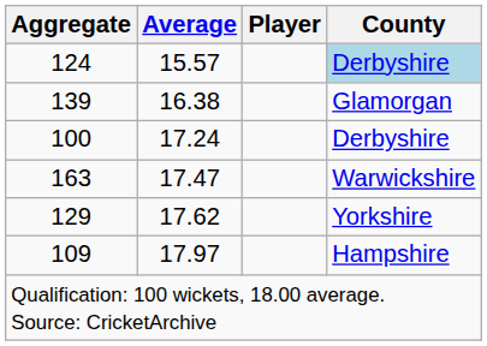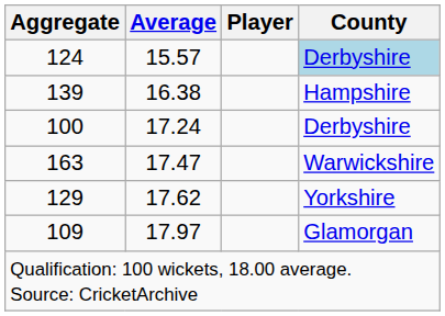139 | County: Glamorgan -> Hampshire
109 | County: Hampshire -> Glamorgan
